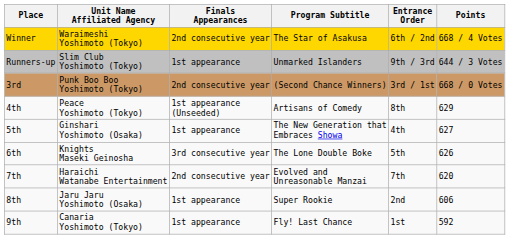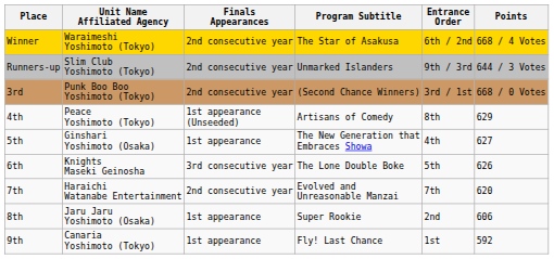Runners-up | Finals Appearances: 1st appearance -> 2nd consecutive year
